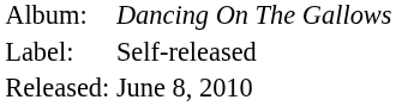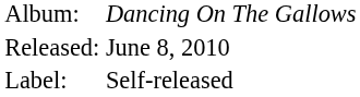rows swapped: Label: <-> Released:
